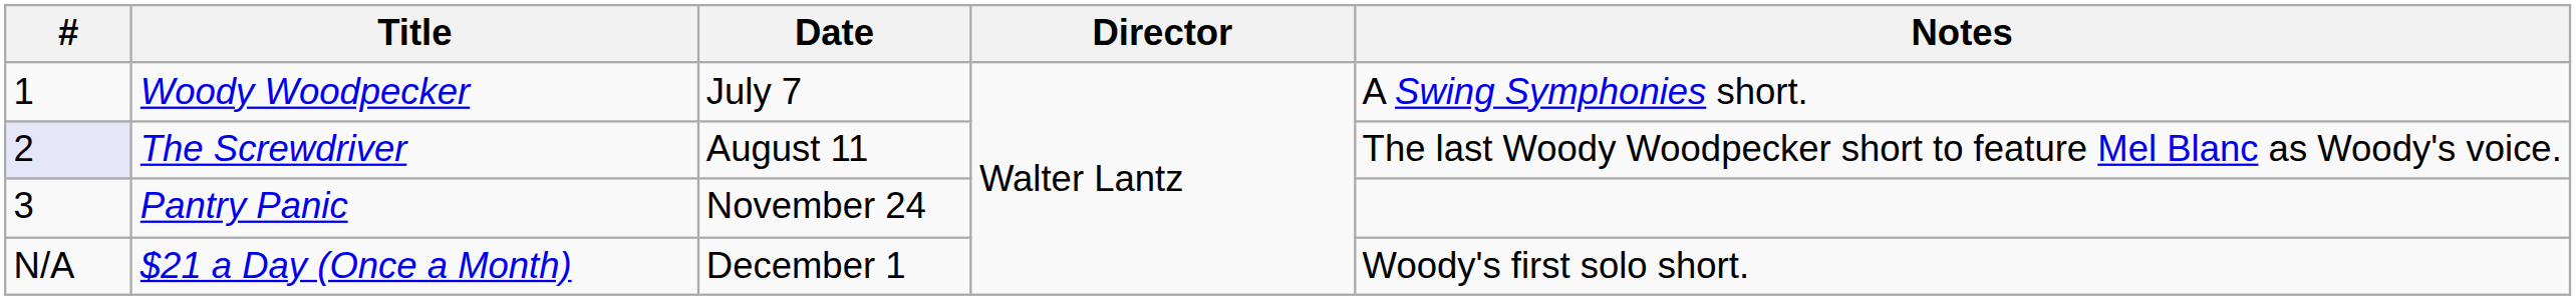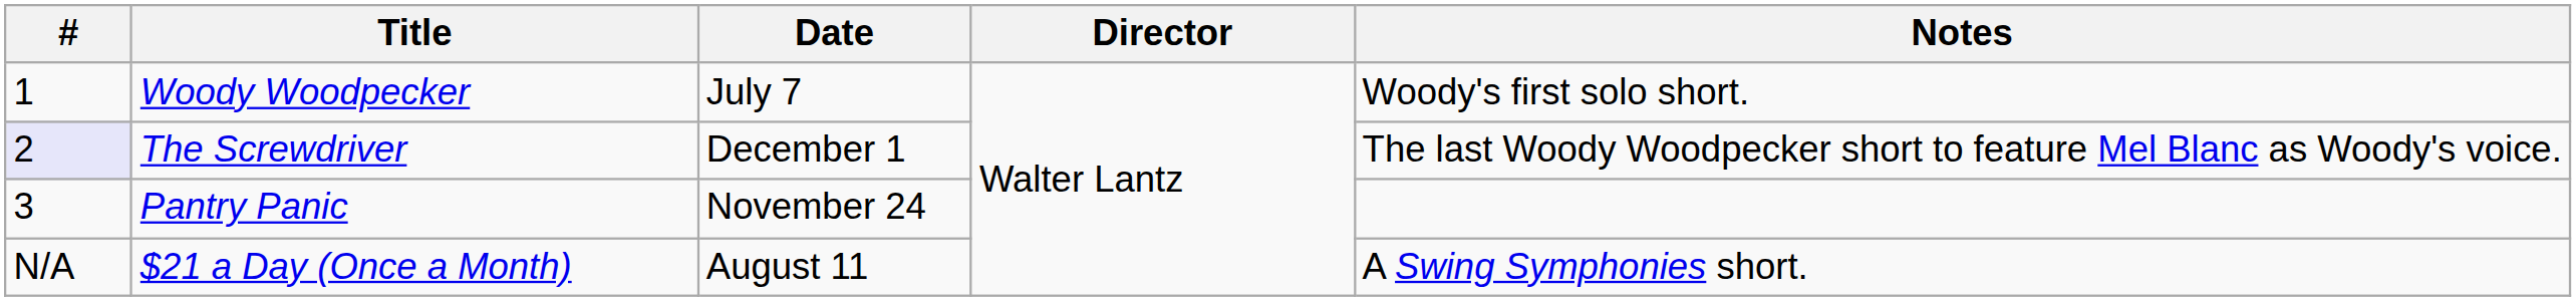Woody Woodpecker | Notes: A Swing Symphonies short. -> Woody's first solo short.
The Screwdriver | Date: August 11 -> December 1
$21 a Day (Once a Month) | Date: December 1 -> August 11
$21 a Day (Once a Month) | Notes: Woody's first solo short. -> A Swing Symphonies short.
